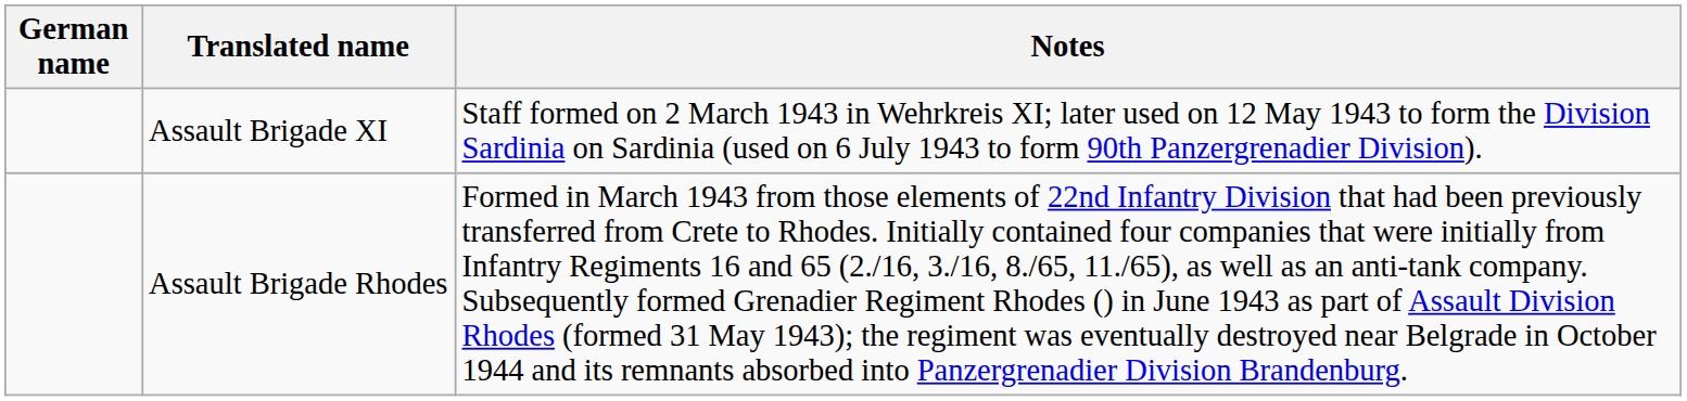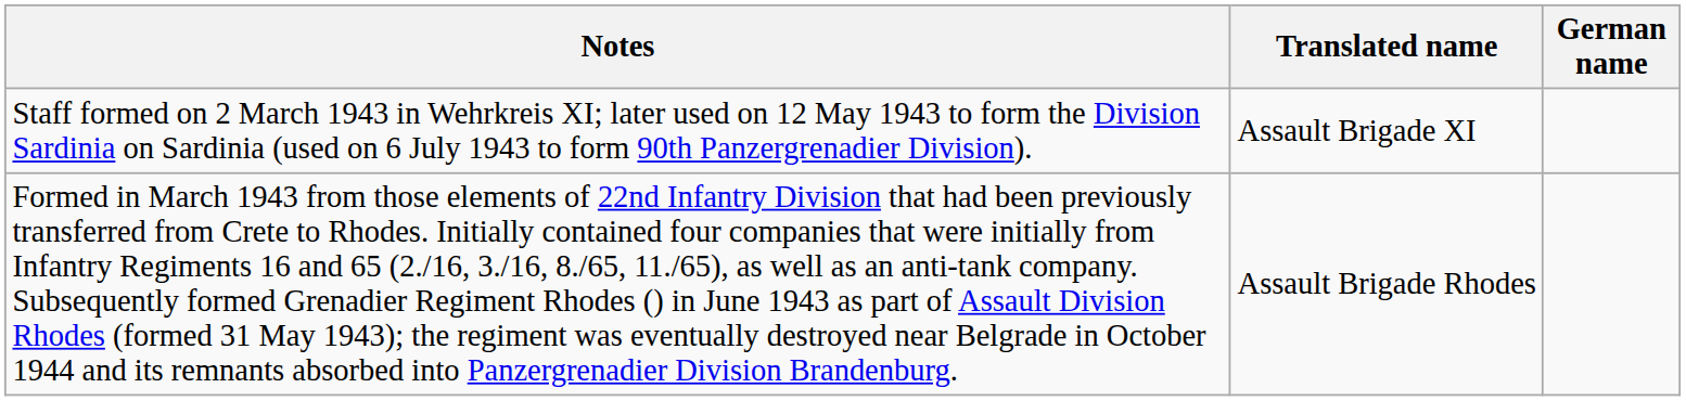columns swapped: German name <-> Notes
